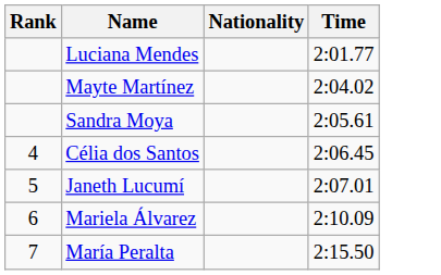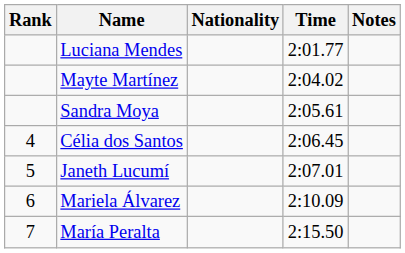+ column: Notes
